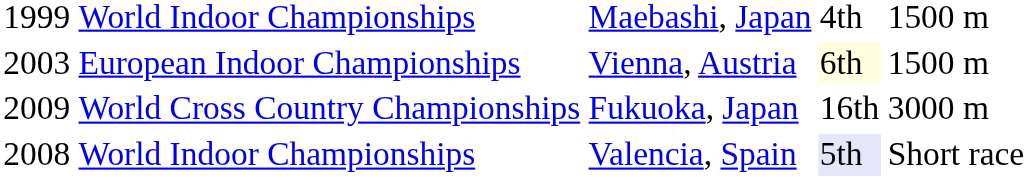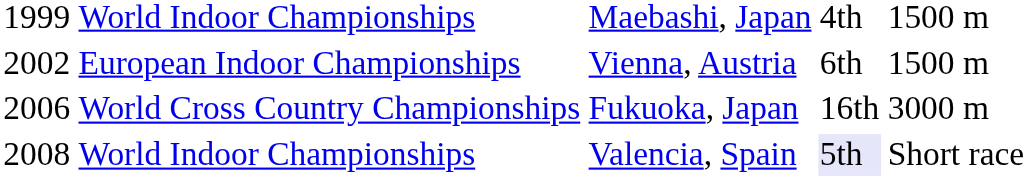European Indoor Championships | column 1: 2003 -> 2002
European Indoor Championships | column 4: lightyellow background -> no background
World Cross Country Championships | column 1: 2009 -> 2006
